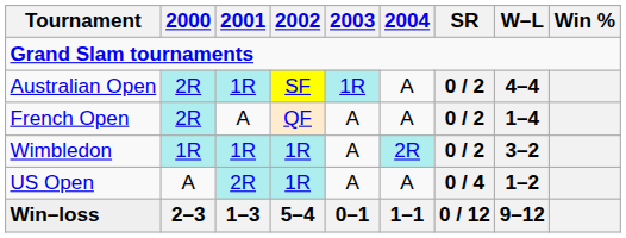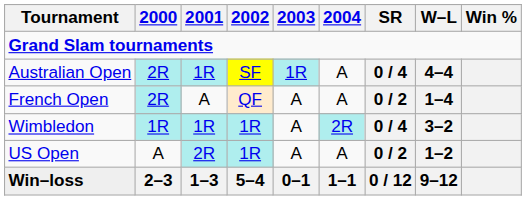Australian Open | SR: 0 / 2 -> 0 / 4
Wimbledon | SR: 0 / 2 -> 0 / 4
US Open | SR: 0 / 4 -> 0 / 2
